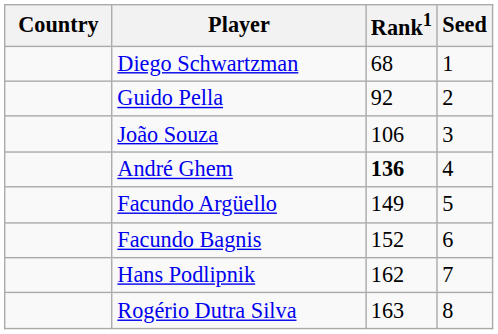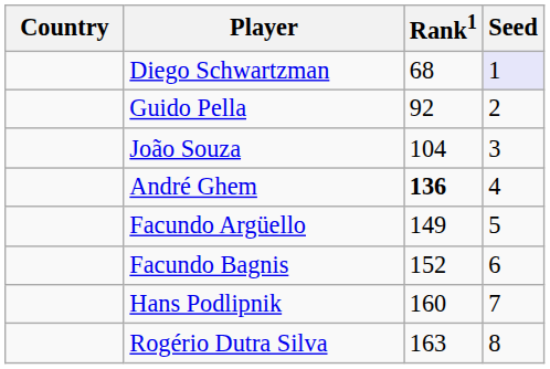Diego Schwartzman | Seed: no background -> lavender background
João Souza | Rank1: 106 -> 104
Hans Podlipnik | Rank1: 162 -> 160
